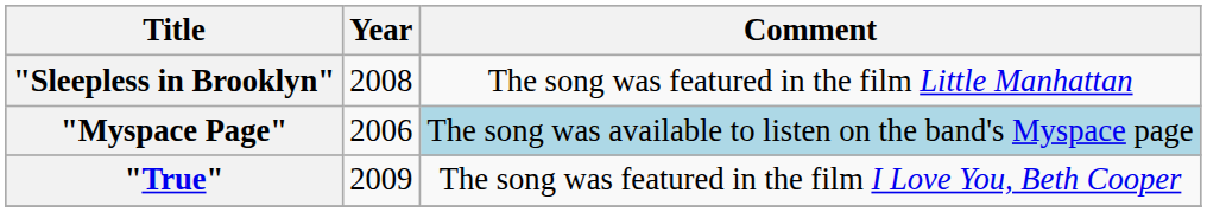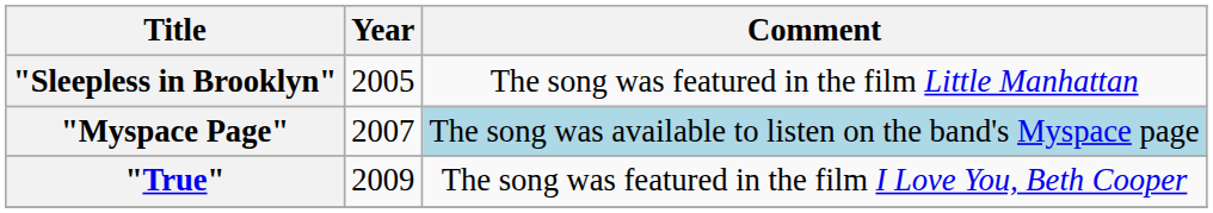"Sleepless in Brooklyn" | Year: 2008 -> 2005
"Myspace Page" | Year: 2006 -> 2007
